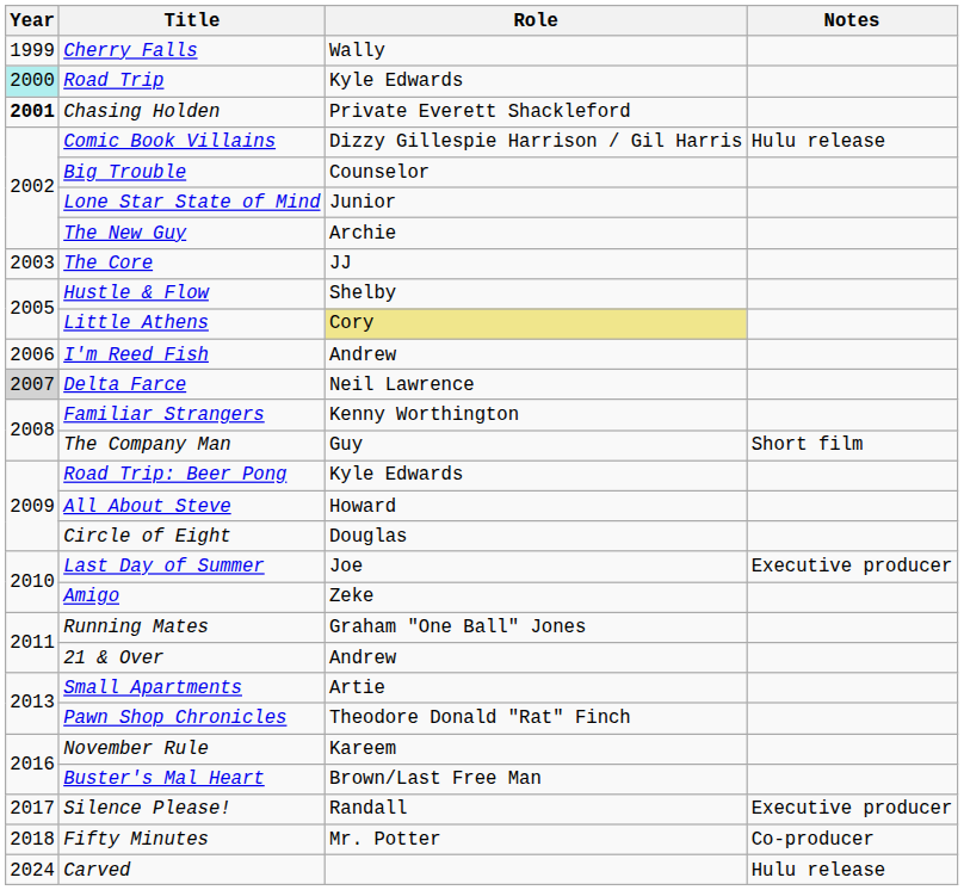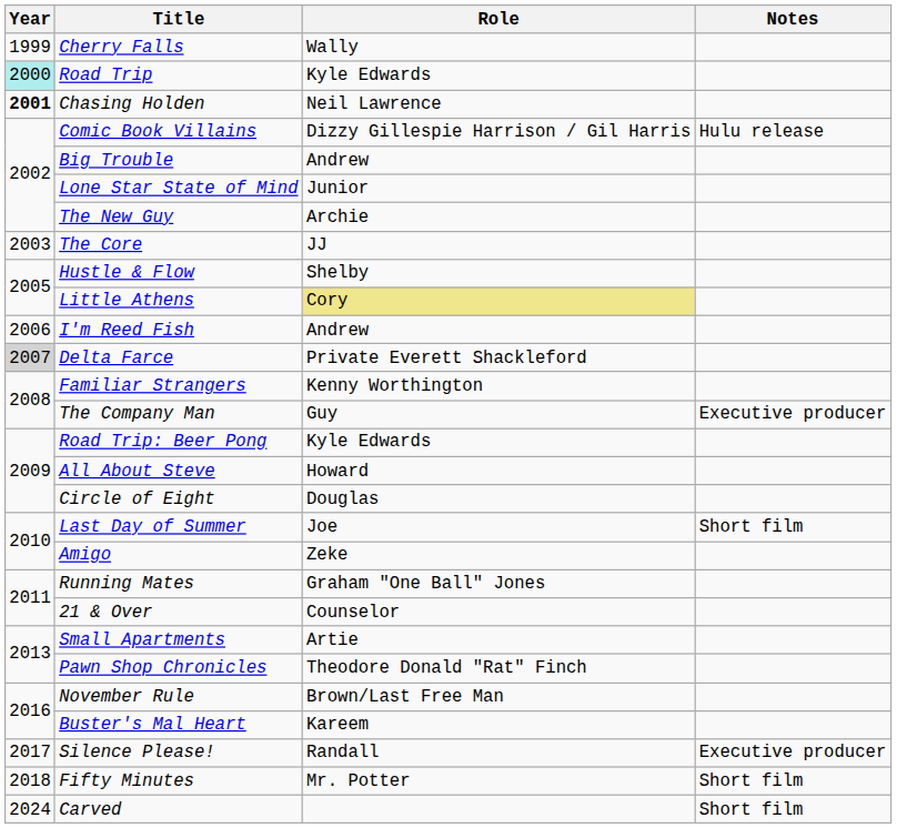Chasing Holden | Role: Private Everett Shackleford -> Neil Lawrence
Big Trouble | Role: Counselor -> Andrew
Delta Farce | Role: Neil Lawrence -> Private Everett Shackleford
The Company Man | Notes: Short film -> Executive producer
Last Day of Summer | Notes: Executive producer -> Short film
21 & Over | Role: Andrew -> Counselor
November Rule | Role: Kareem -> Brown/Last Free Man
Buster's Mal Heart | Role: Brown/Last Free Man -> Kareem
Fifty Minutes | Notes: Co-producer -> Short film
Carved | Notes: Hulu release -> Short film
